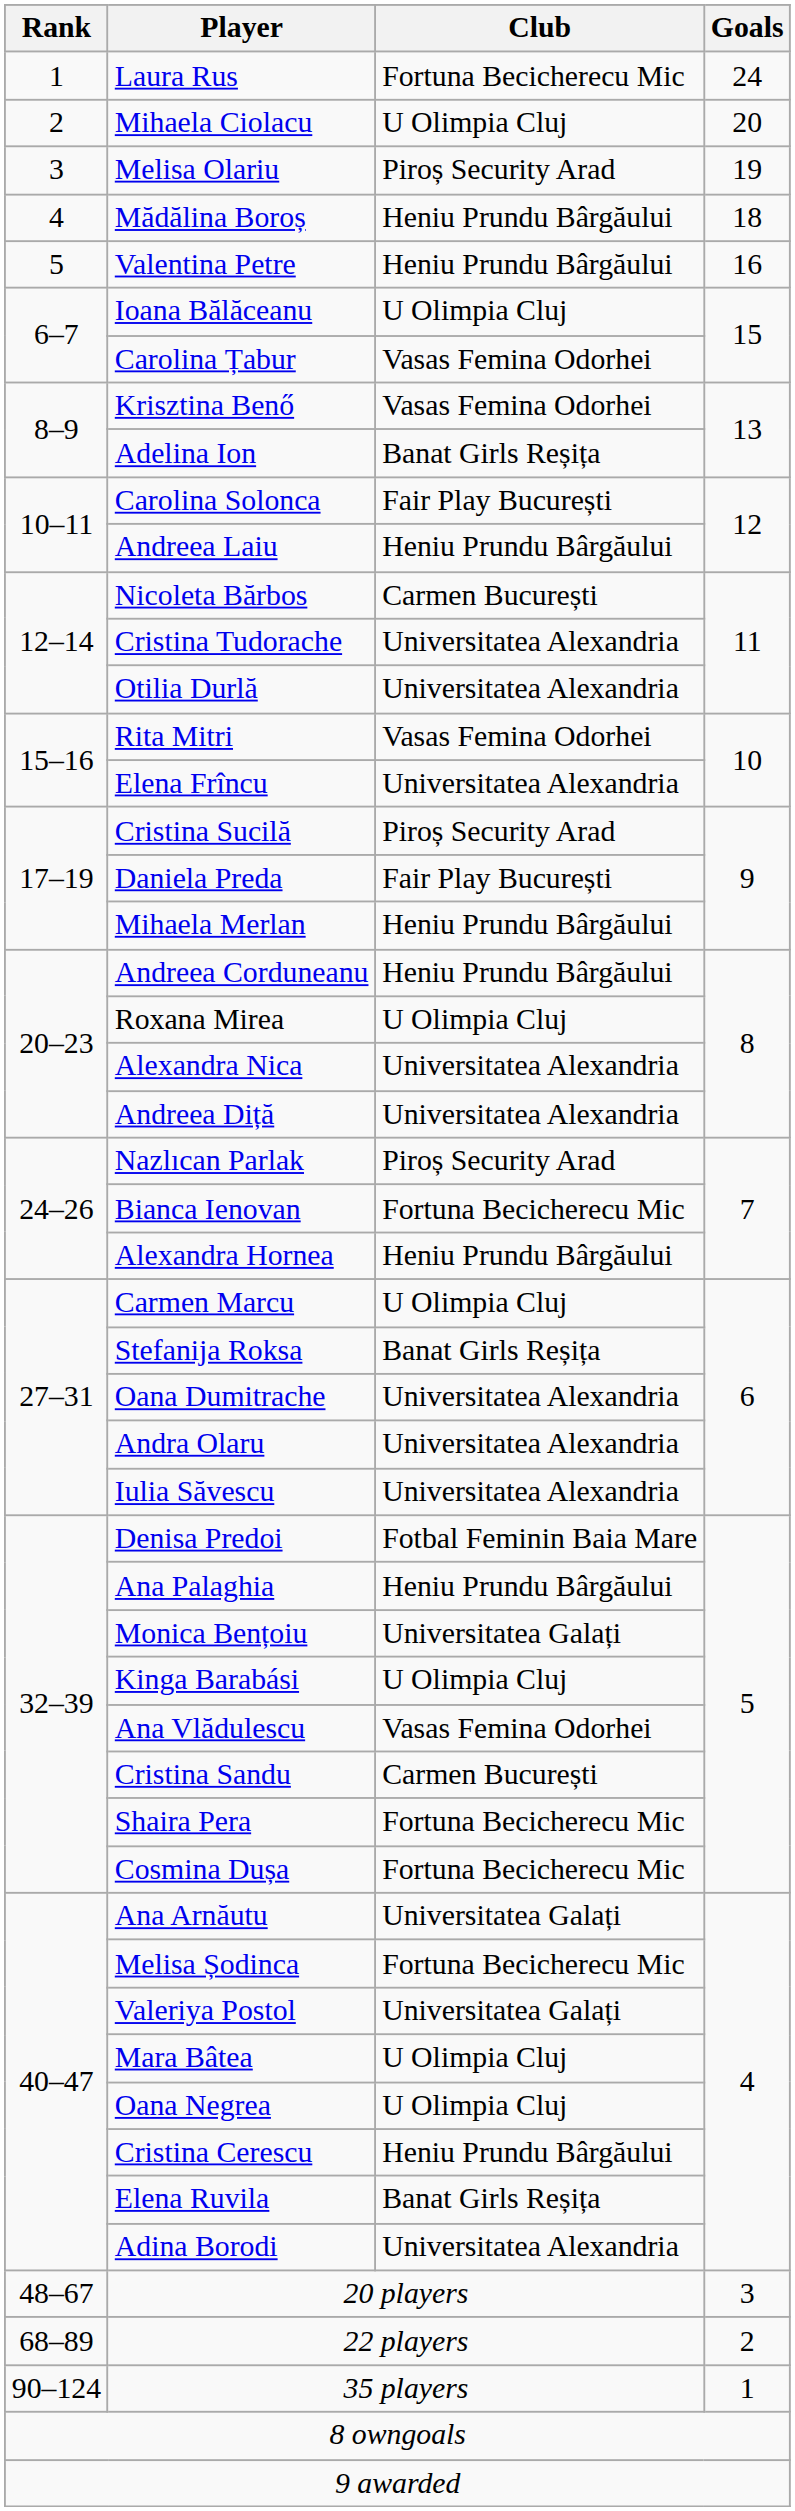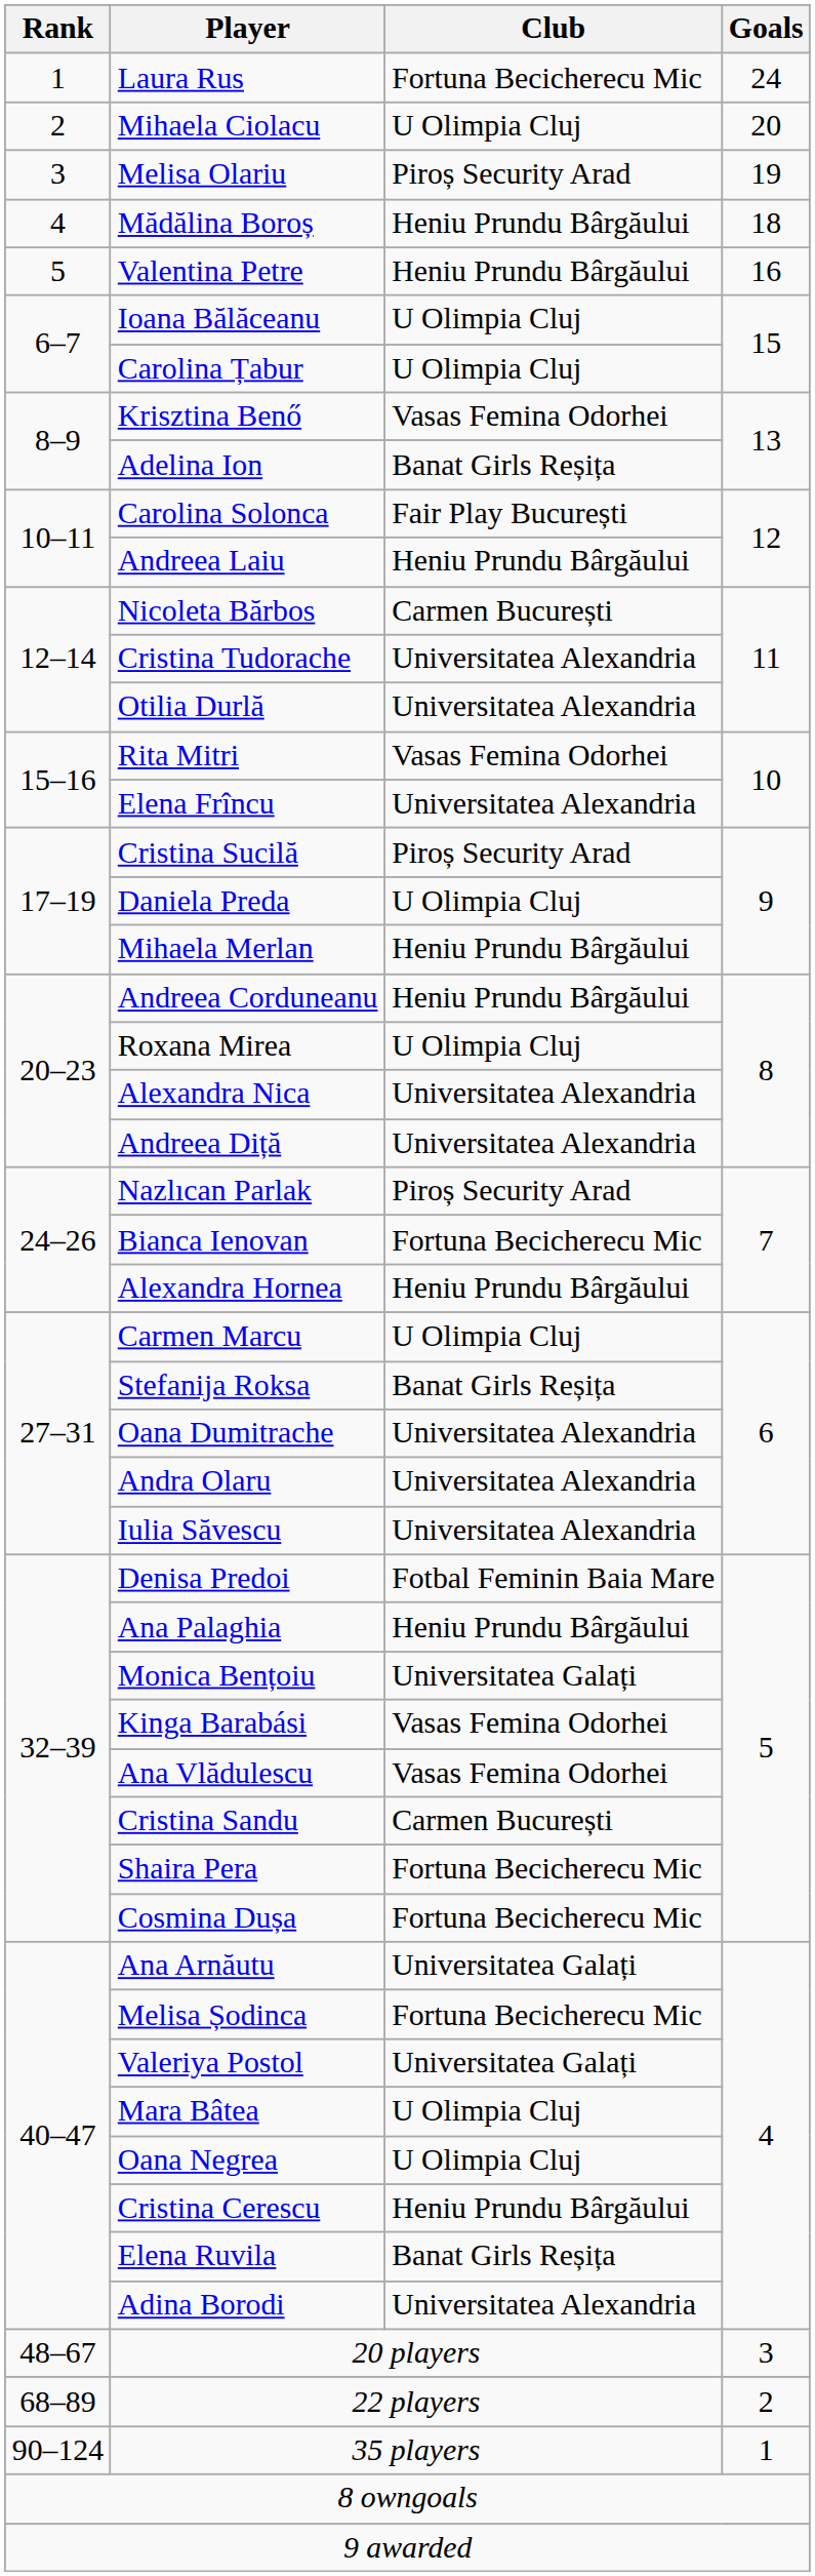Carolina Țabur | Club: Vasas Femina Odorhei -> U Olimpia Cluj
Daniela Preda | Club: Fair Play București -> U Olimpia Cluj
Kinga Barabási | Club: U Olimpia Cluj -> Vasas Femina Odorhei
